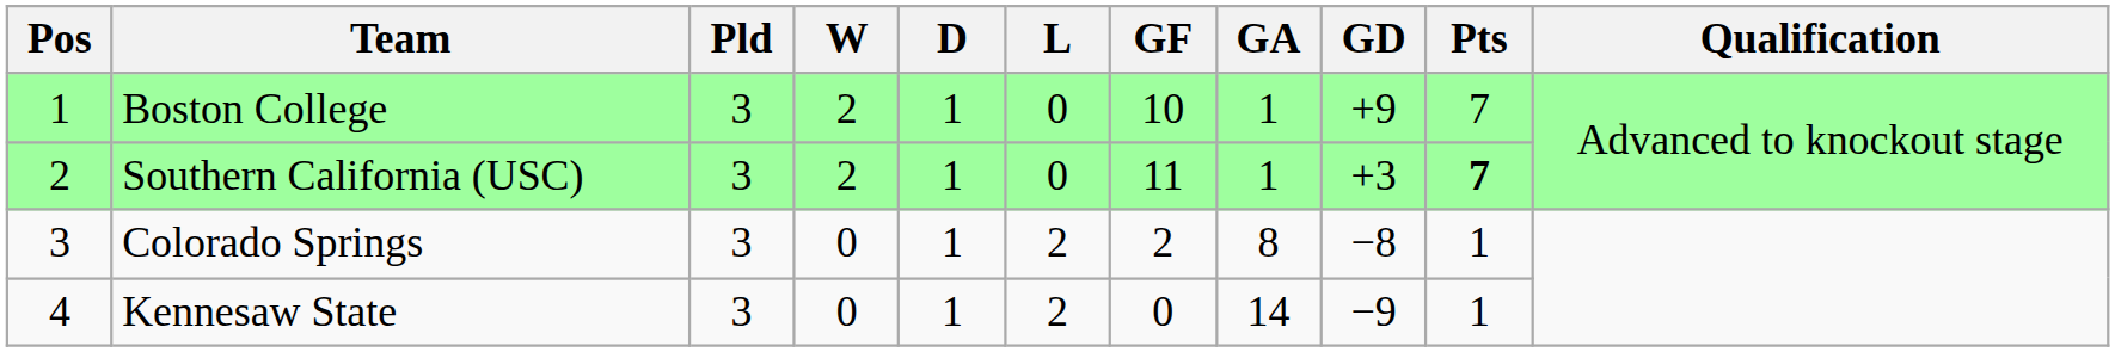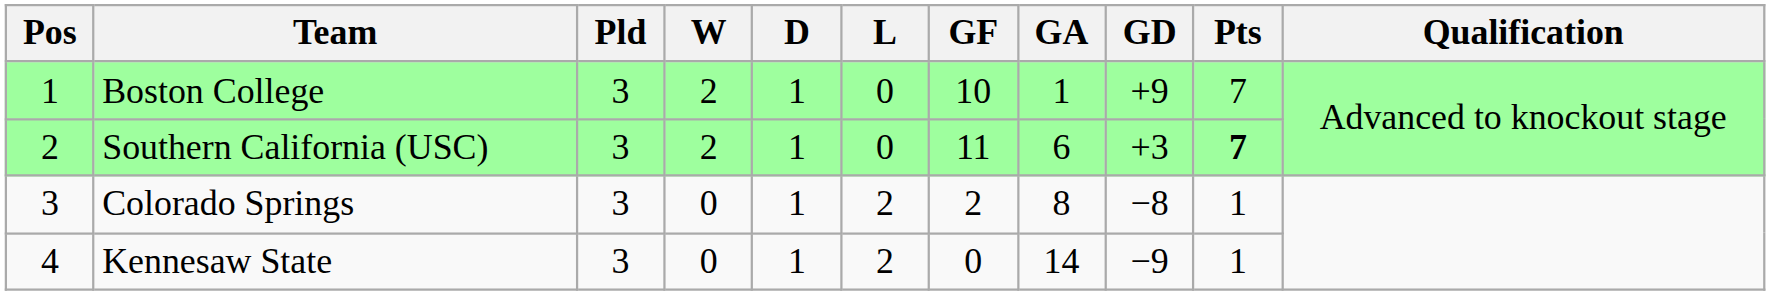Southern California (USC) | GA: 1 -> 6
